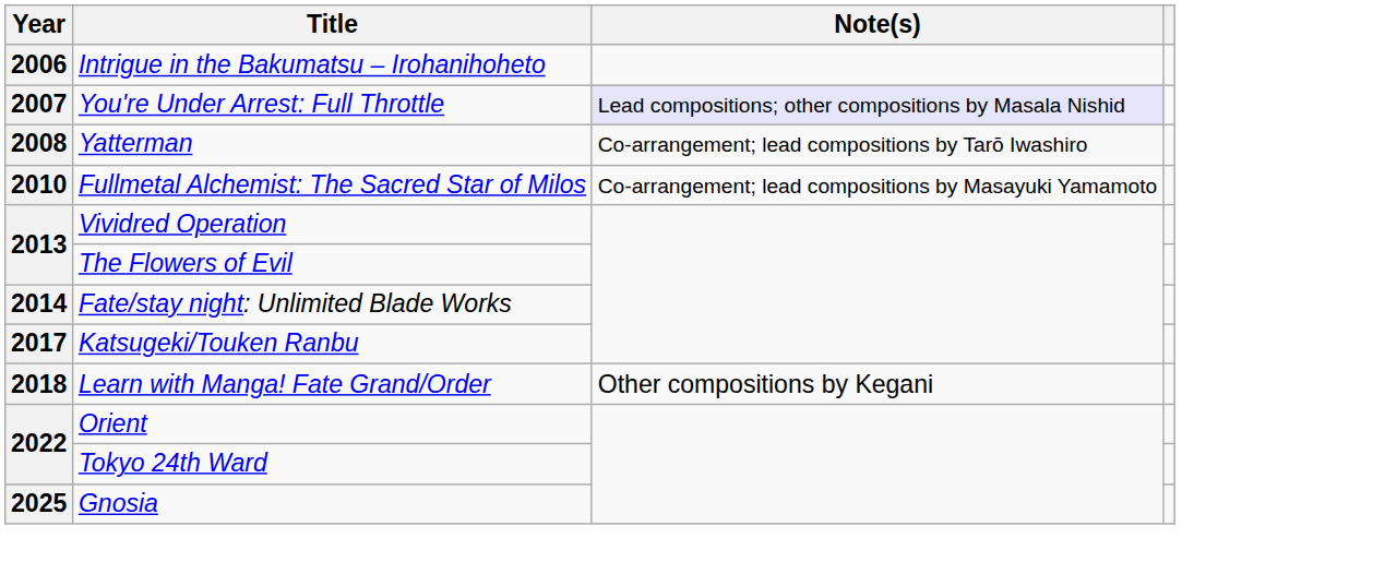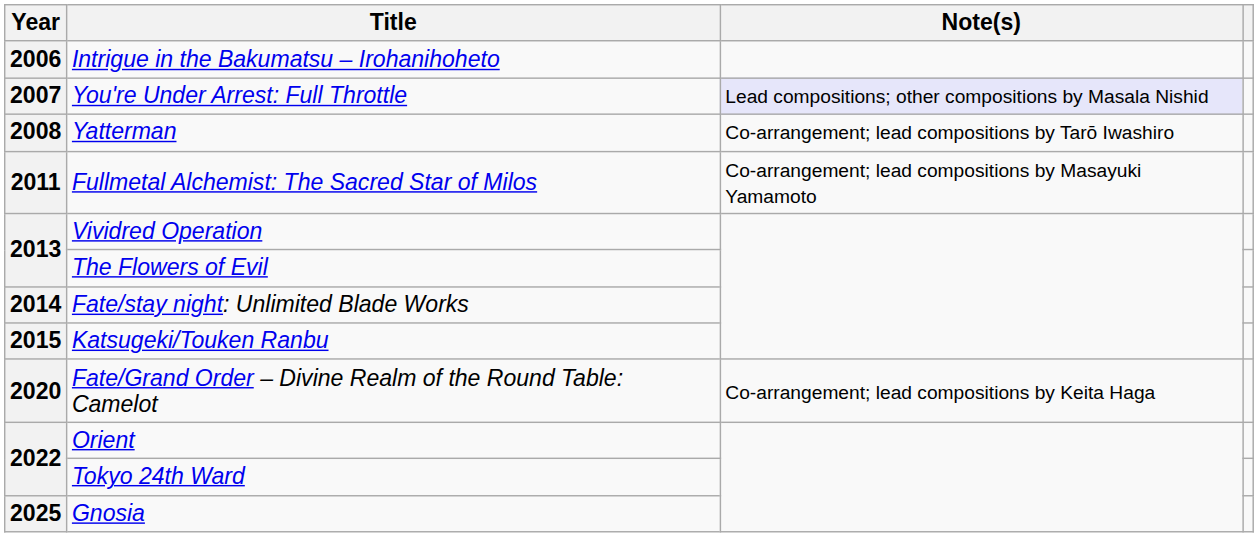Fullmetal Alchemist: The Sacred Star of Milos | Year: 2010 -> 2011
Katsugeki/Touken Ranbu | Year: 2017 -> 2015
- row: 2018 | Learn with Manga! Fate Grand/Order | Other compositions by Kegani
+ row: 2020 | Fate/Grand Order – Divine Realm of the Round Table: Camelot | Co-arrangement; lead compositions by Keita Haga
